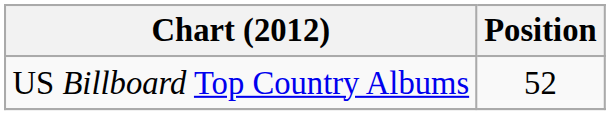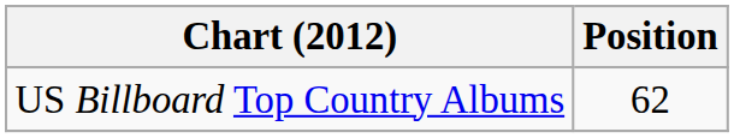US Billboard Top Country Albums | Position: 52 -> 62
